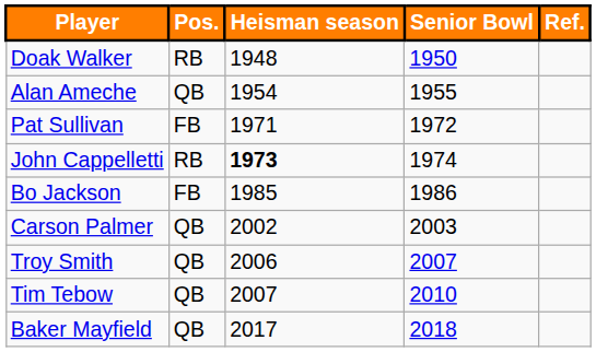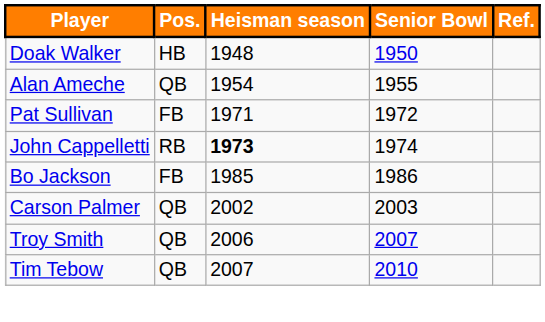Doak Walker | Pos.: RB -> HB
- row: Baker Mayfield | QB | 2017 | 2018
